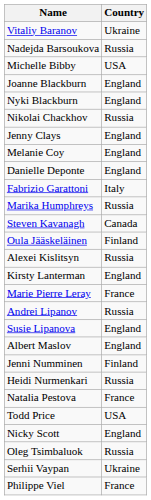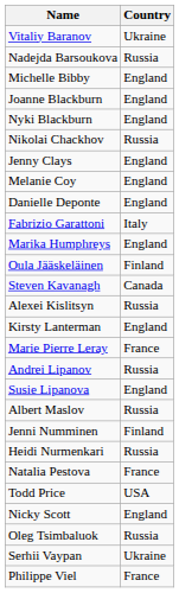Michelle Bibby | Country: USA -> England
Marika Humphreys | Country: Russia -> England
rows swapped: Oula Jääskeläinen <-> Steven Kavanagh
Albert Maslov | Country: England -> Russia
